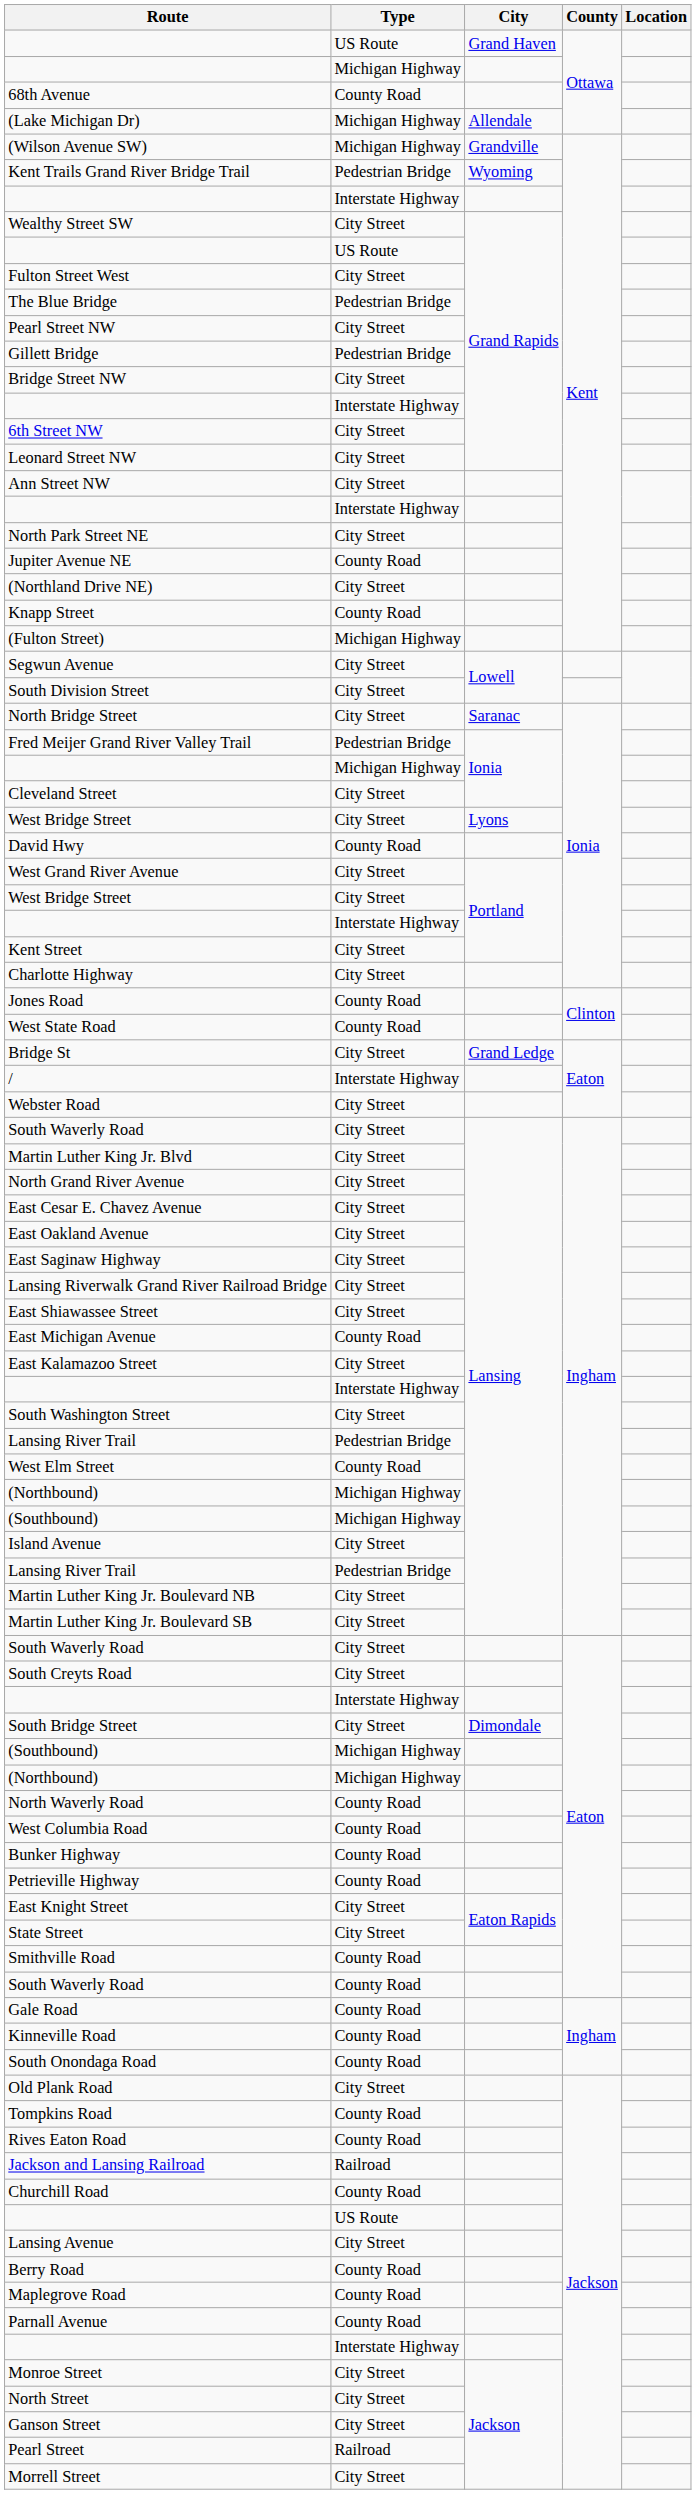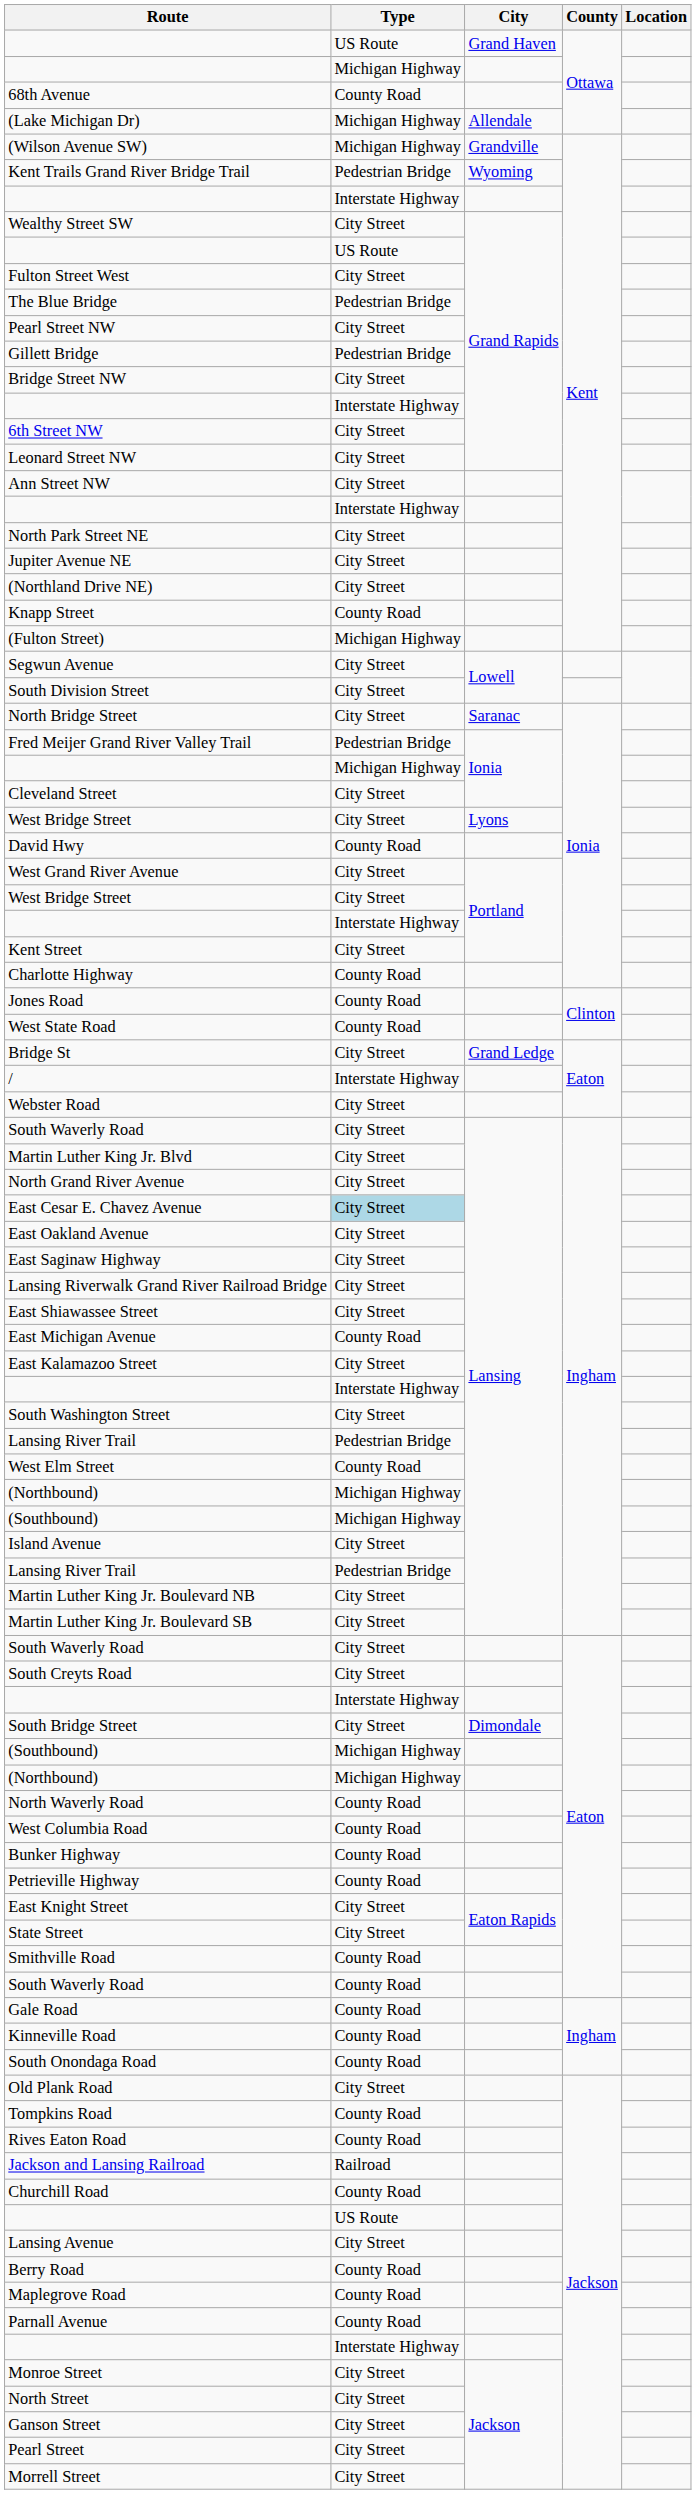Jupiter Avenue NE | Type: County Road -> City Street
Charlotte Highway | Type: City Street -> County Road
East Cesar E. Chavez Avenue | Type: no background -> lightblue background
Pearl Street | Type: Railroad -> City Street
